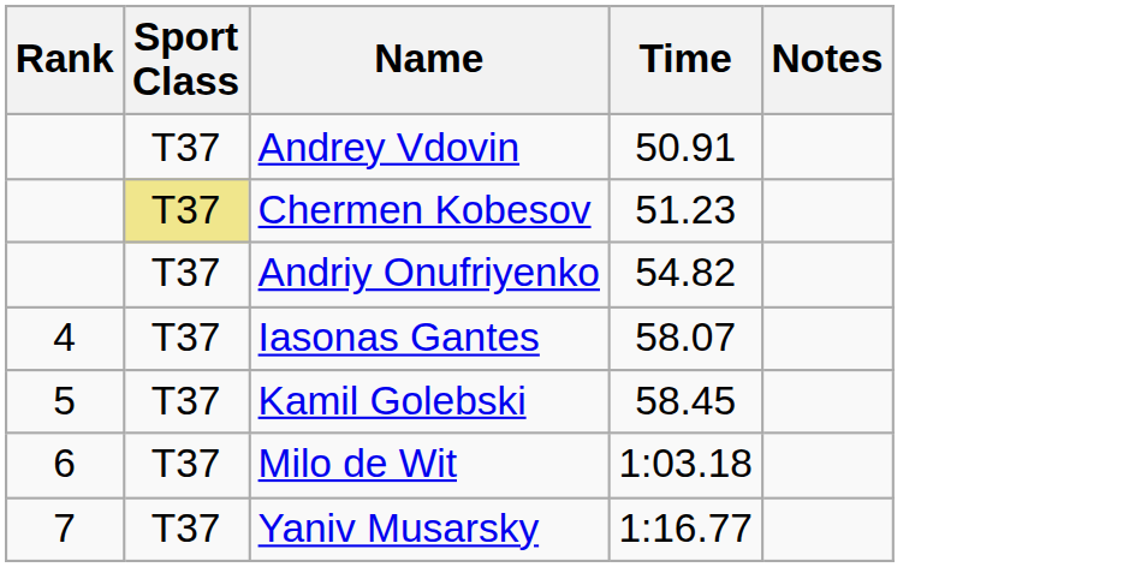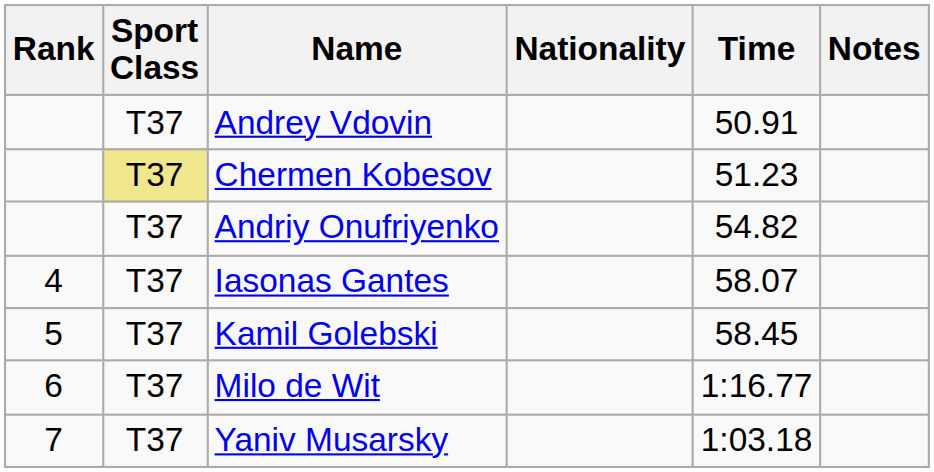+ column: Nationality
Milo de Wit | Time: 1:03.18 -> 1:16.77
Yaniv Musarsky | Time: 1:16.77 -> 1:03.18
